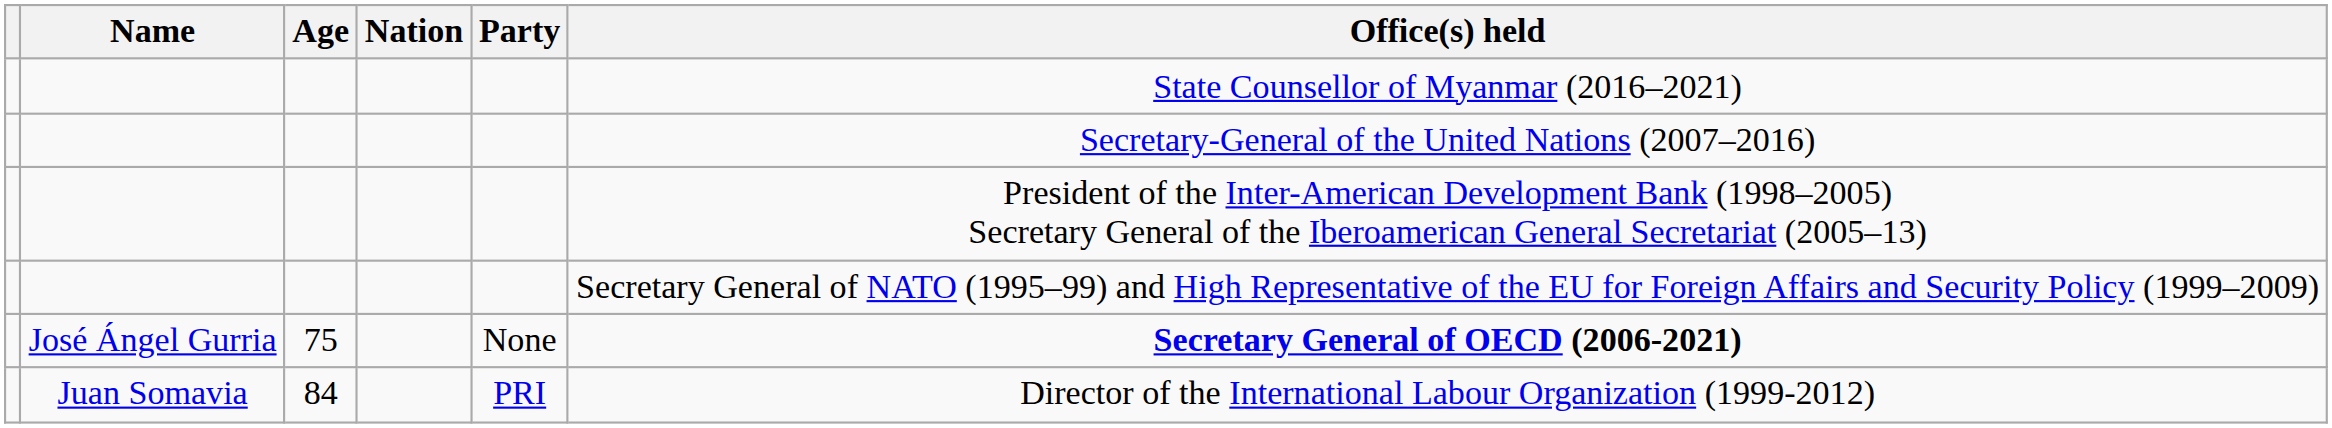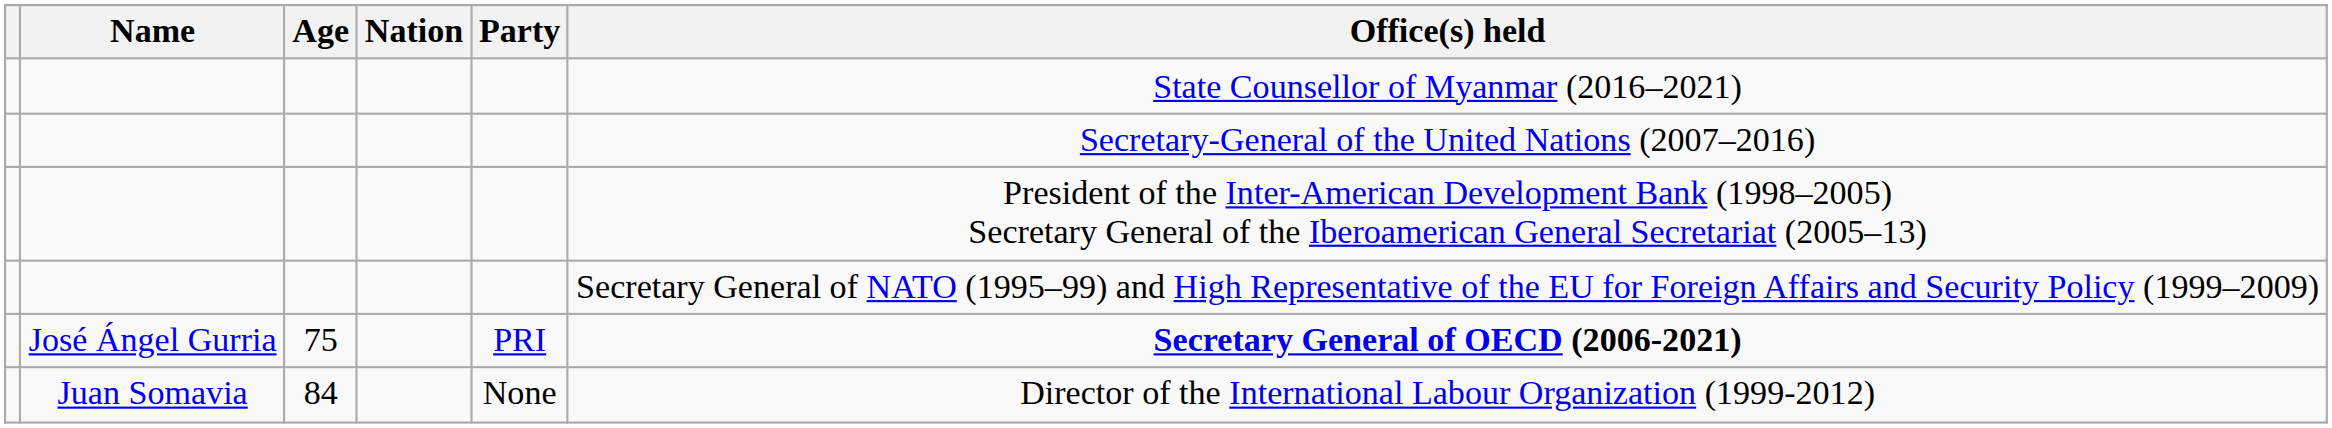José Ángel Gurria | Party: None -> PRI
Juan Somavia | Party: PRI -> None
